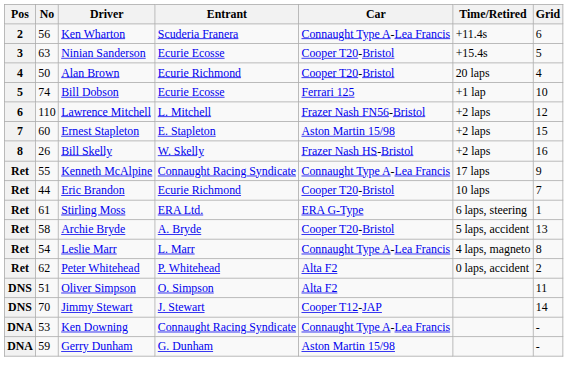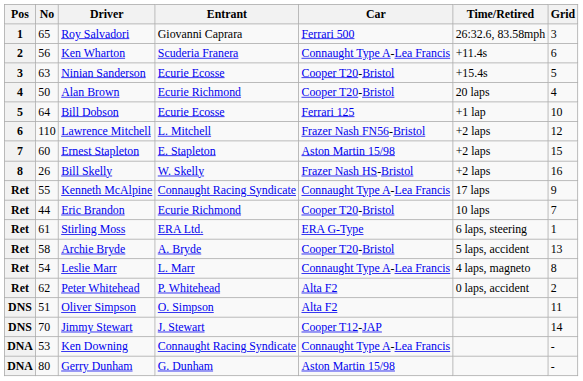+ row: 1 | 65 | Roy Salvadori | Giovanni Caprara | Ferrari 500 | 26:32.6, 83.58mph | 3
Bill Dobson | No: 74 -> 64
Gerry Dunham | No: 59 -> 80
